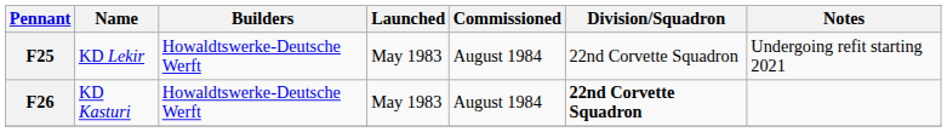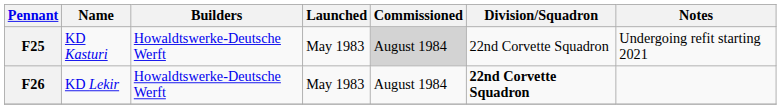F25 | Name: KD Lekir -> KD Kasturi
F25 | Commissioned: no background -> lightgrey background
F26 | Name: KD Kasturi -> KD Lekir
